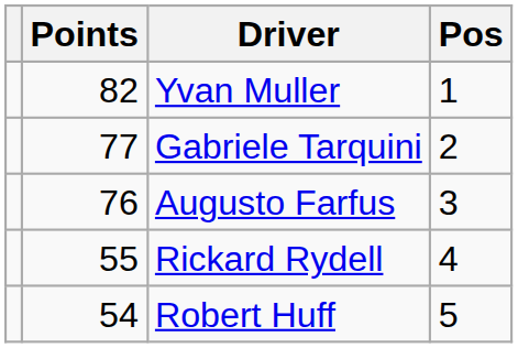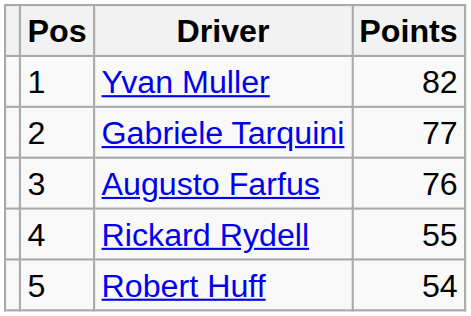columns swapped: Pos <-> Points
